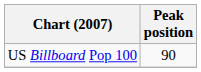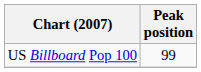US Billboard Pop 100 | Peak position: 90 -> 99
